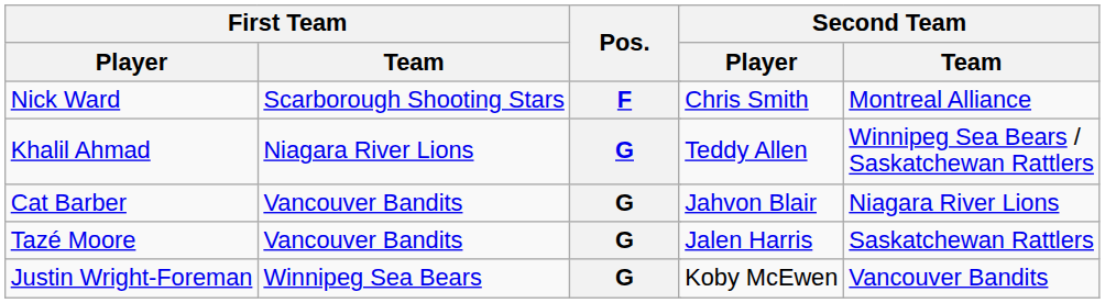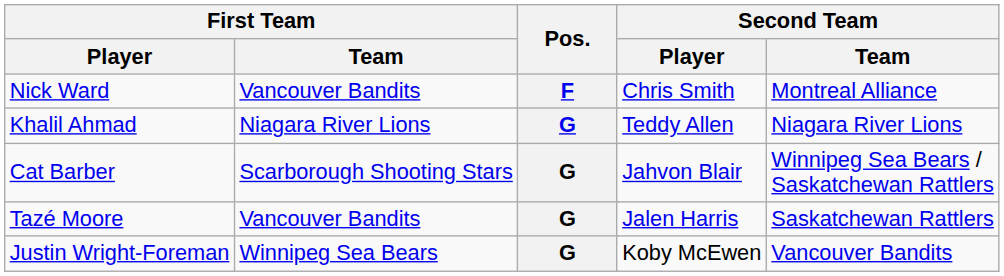Nick Ward | First Team / Team: Scarborough Shooting Stars -> Vancouver Bandits
Khalil Ahmad | Second Team / Team: Winnipeg Sea Bears / Saskatchewan Rattlers -> Niagara River Lions
Cat Barber | First Team / Team: Vancouver Bandits -> Scarborough Shooting Stars
Cat Barber | Second Team / Team: Niagara River Lions -> Winnipeg Sea Bears / Saskatchewan Rattlers
